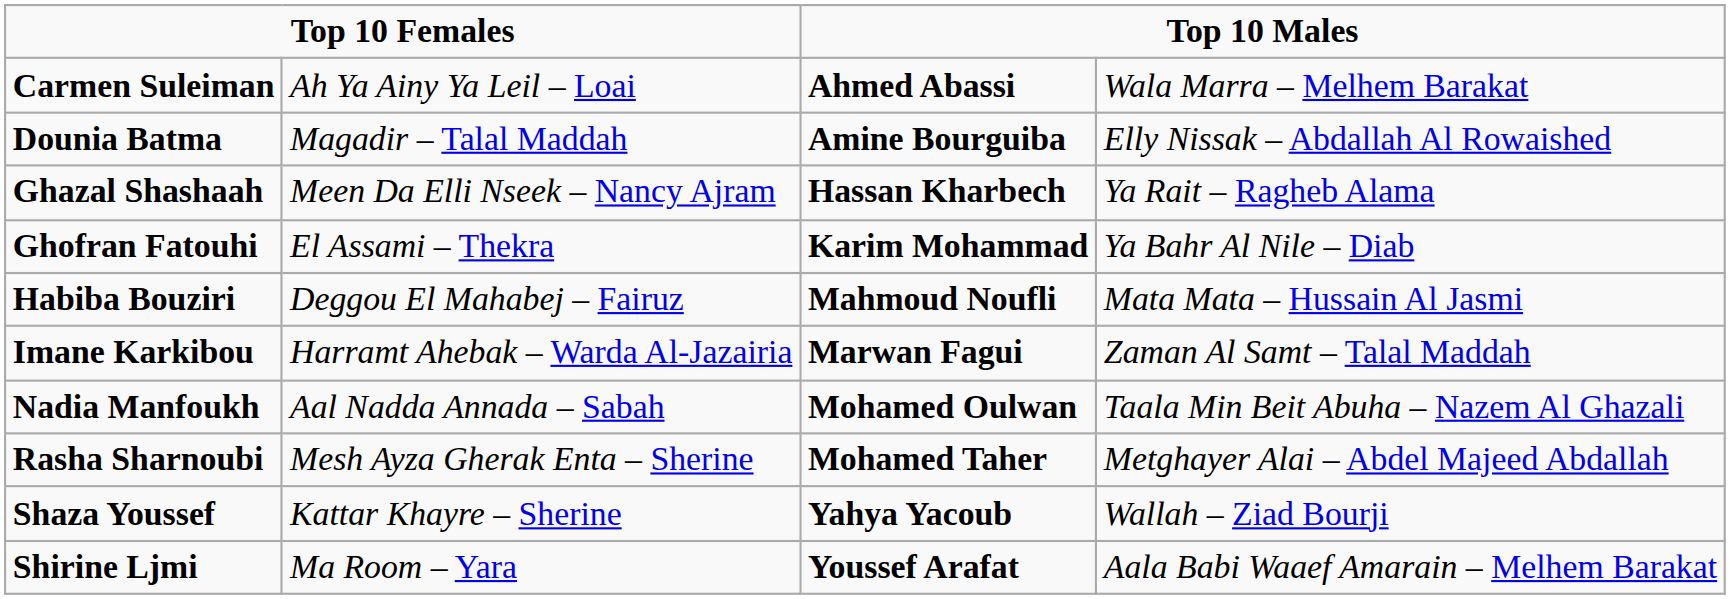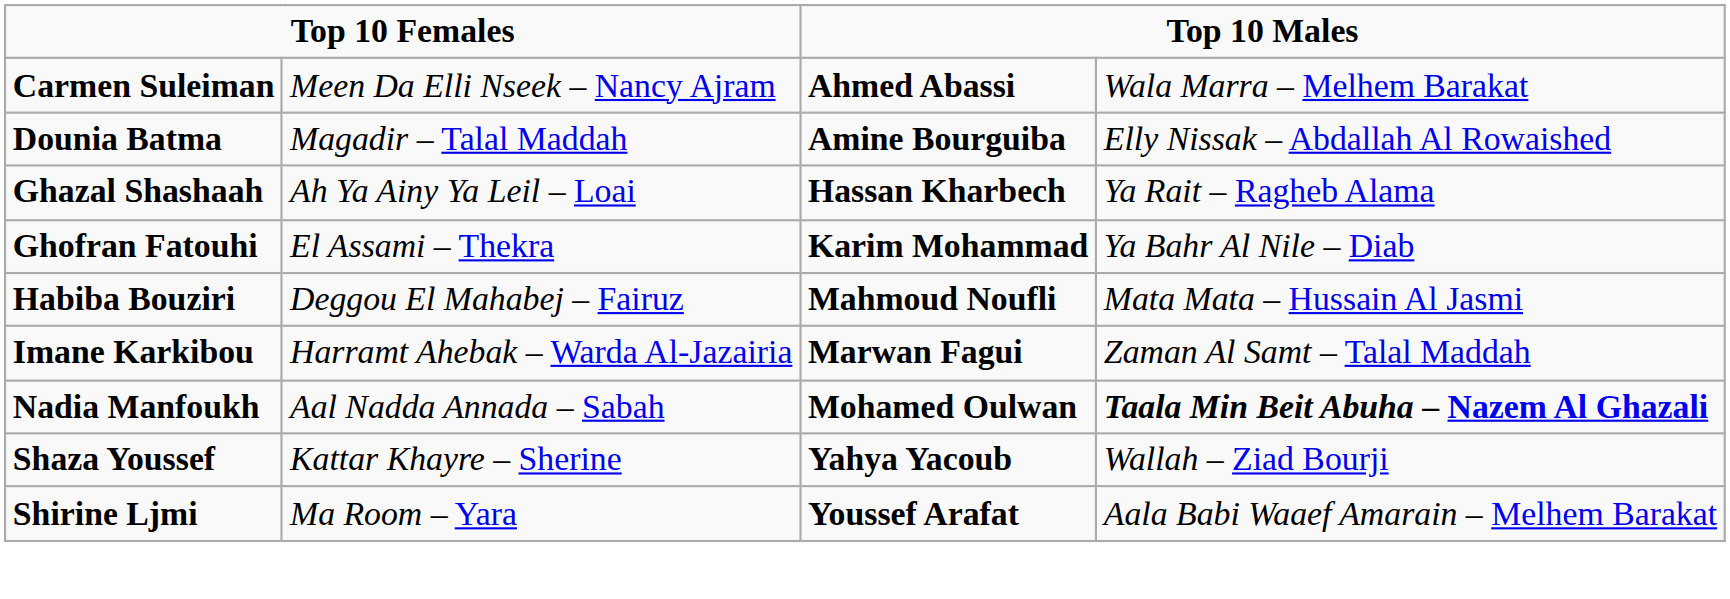Carmen Suleiman | column 2: Ah Ya Ainy Ya Leil – Loai -> Meen Da Elli Nseek – Nancy Ajram
Ghazal Shashaah | column 2: Meen Da Elli Nseek – Nancy Ajram -> Ah Ya Ainy Ya Leil – Loai
Nadia Manfoukh | column 4: normal -> bold
- row: Rasha Sharnoubi | Mesh Ayza Gherak Enta – Sherine | Mohamed Taher | Metghayer Alai – Abdel Majeed Abdallah
